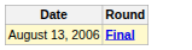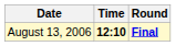+ column: Time | 12:10
